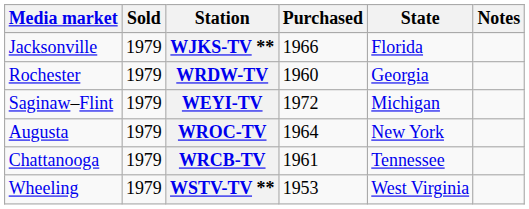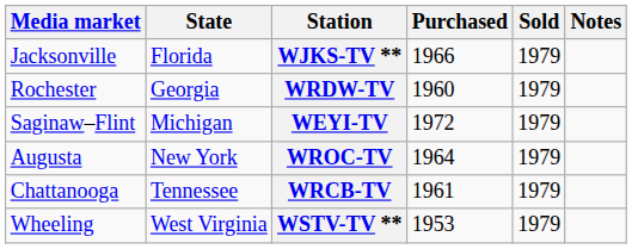columns swapped: State <-> Sold
